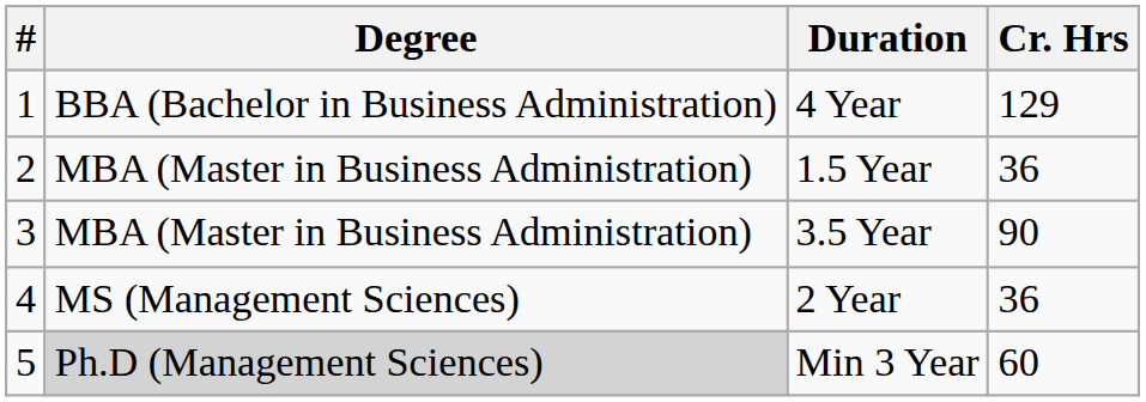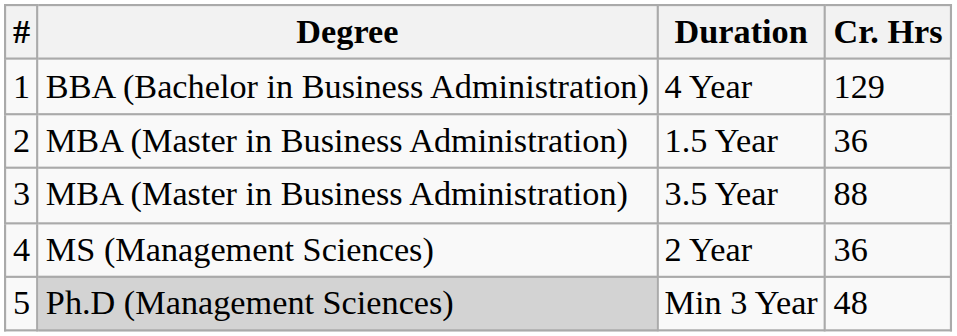3.5 Year | Cr. Hrs: 90 -> 88
Min 3 Year | Cr. Hrs: 60 -> 48
